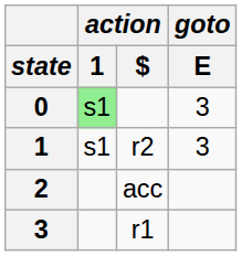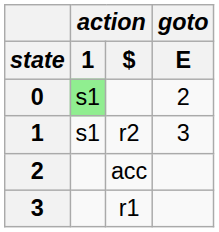0 | goto / E: 3 -> 2
